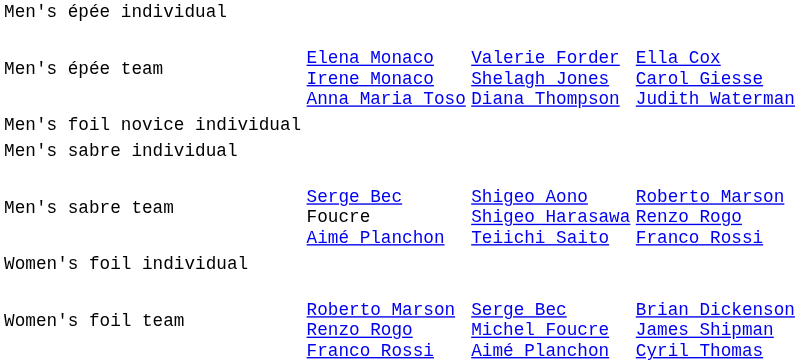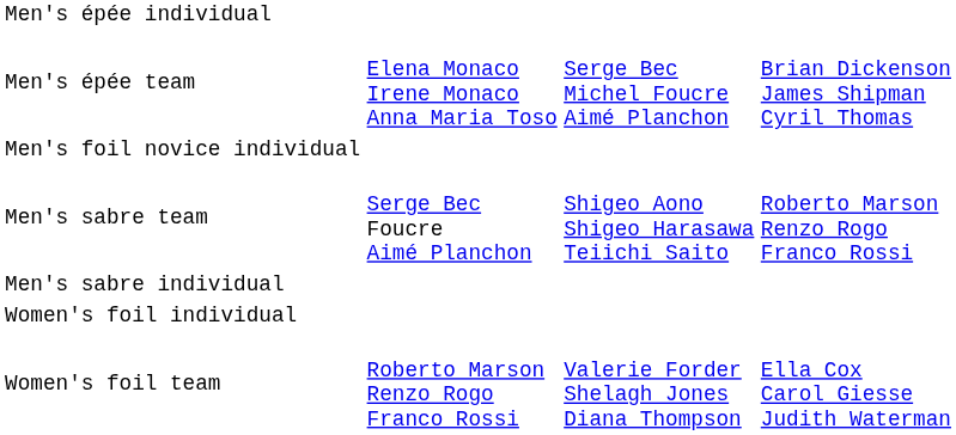Men's épée team | column 3: Valerie Forder Shelagh Jones Diana Thompson -> Serge Bec Michel Foucre Aimé Planchon
Men's épée team | column 4: Ella Cox Carol Giesse Judith Waterman -> Brian Dickenson James Shipman Cyril Thomas
rows swapped: Men's sabre individual <-> Men's sabre team
Women's foil team | column 3: Serge Bec Michel Foucre Aimé Planchon -> Valerie Forder Shelagh Jones Diana Thompson
Women's foil team | column 4: Brian Dickenson James Shipman Cyril Thomas -> Ella Cox Carol Giesse Judith Waterman
